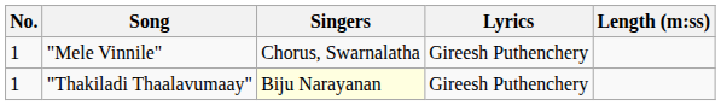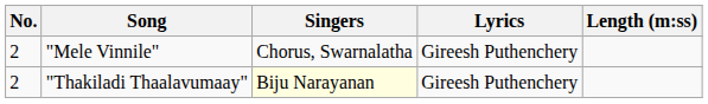"Mele Vinnile" | No.: 1 -> 2
"Thakiladi Thaalavumaay" | No.: 1 -> 2
